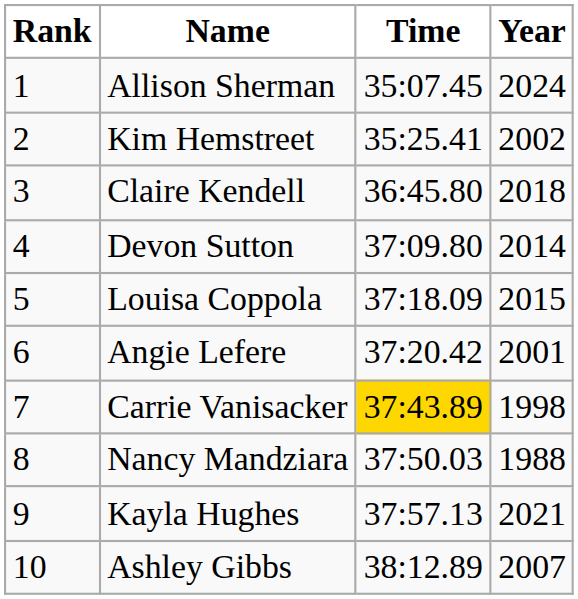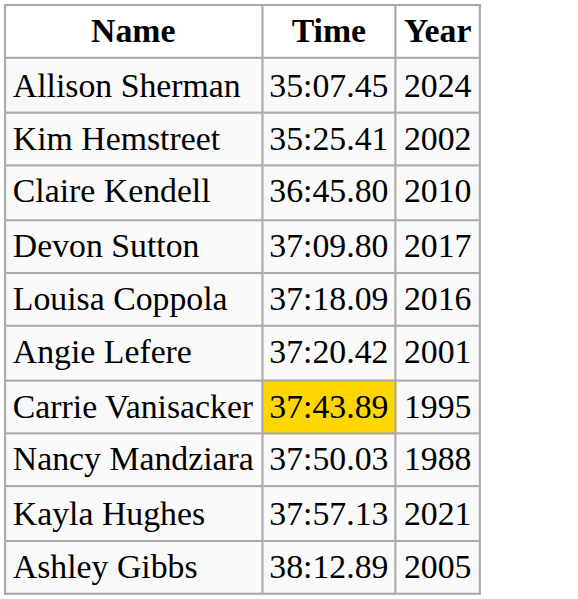- column: Rank | 1 | 2 | 3 | 4 | 5 | 6 | 7 | 8 | 9 | 10
Claire Kendell | Year: 2018 -> 2010
Devon Sutton | Year: 2014 -> 2017
Louisa Coppola | Year: 2015 -> 2016
Carrie Vanisacker | Year: 1998 -> 1995
Ashley Gibbs | Year: 2007 -> 2005
